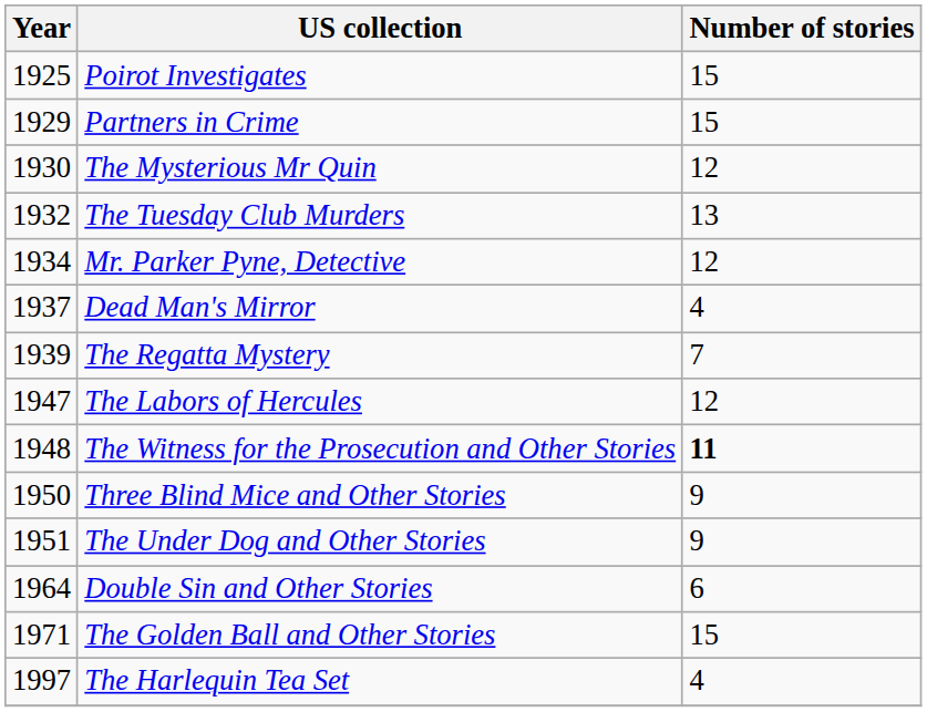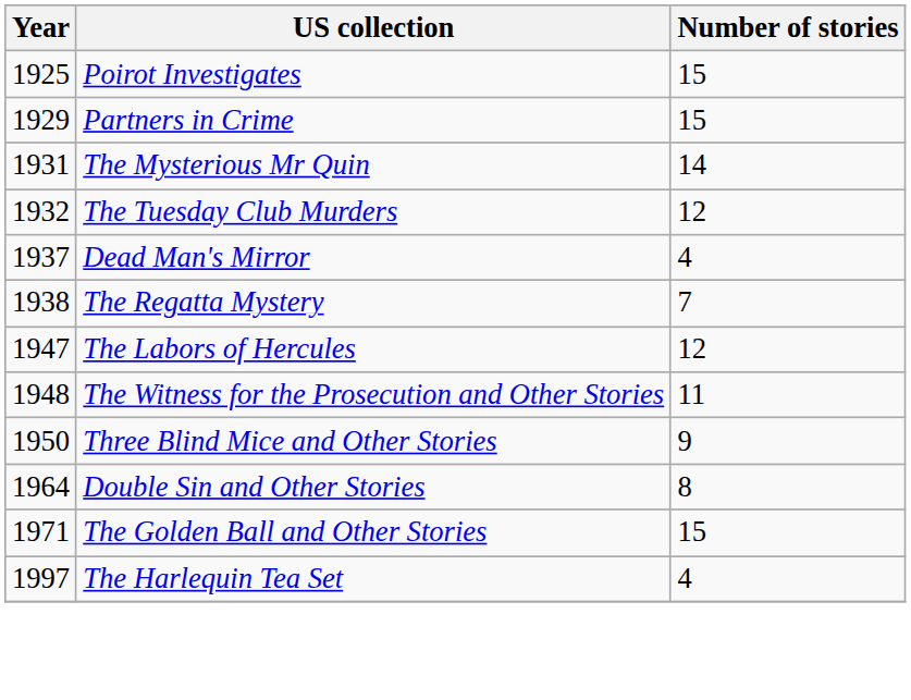The Mysterious Mr Quin | Year: 1930 -> 1931
The Mysterious Mr Quin | Number of stories: 12 -> 14
The Tuesday Club Murders | Number of stories: 13 -> 12
- row: 1934 | Mr. Parker Pyne, Detective | 12
The Regatta Mystery | Year: 1939 -> 1938
The Witness for the Prosecution and Other Stories | Number of stories: bold -> normal
- row: 1951 | The Under Dog and Other Stories | 9
Double Sin and Other Stories | Number of stories: 6 -> 8
